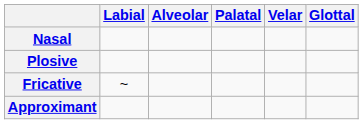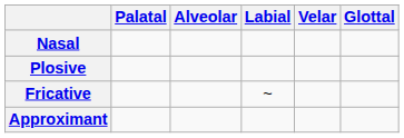columns swapped: Labial <-> Palatal
